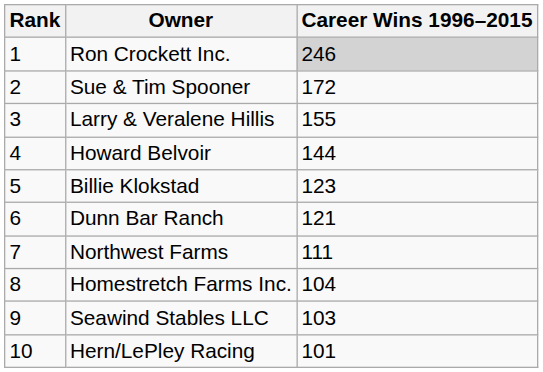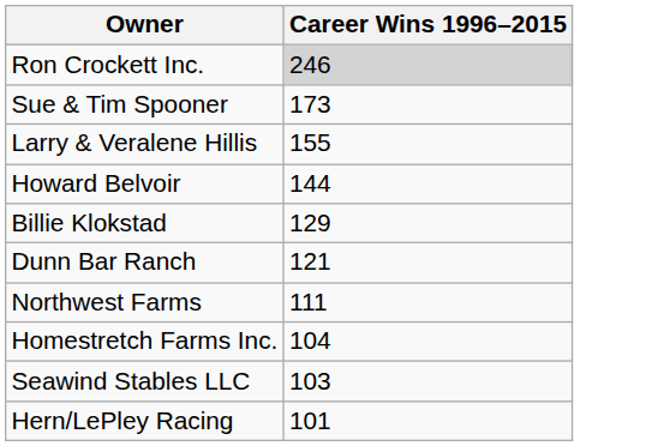- column: Rank | 1 | 2 | 3 | 4 | 5 | 6 | 7 | 8 | 9 | 10
Sue & Tim Spooner | Career Wins 1996–2015: 172 -> 173
Billie Klokstad | Career Wins 1996–2015: 123 -> 129
